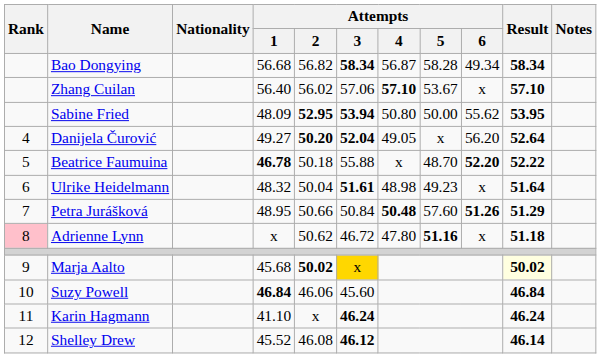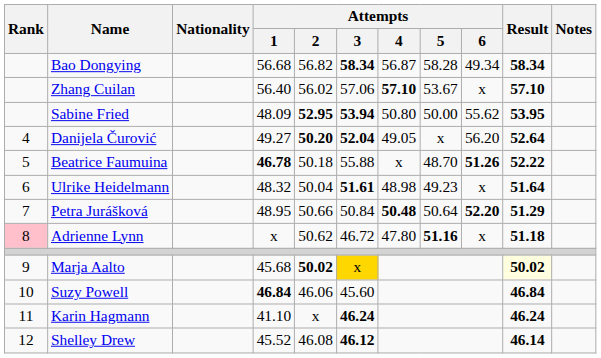Beatrice Faumuina | Attempts / 6: 52.20 -> 51.26
Petra Jurášková | Attempts / 5: 57.60 -> 50.64
Petra Jurášková | Attempts / 6: 51.26 -> 52.20
